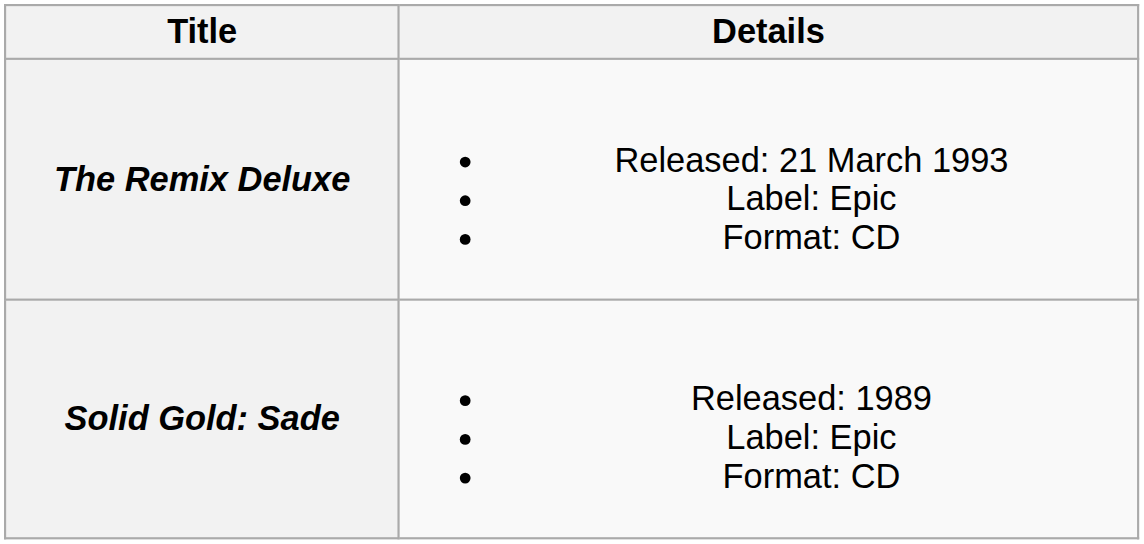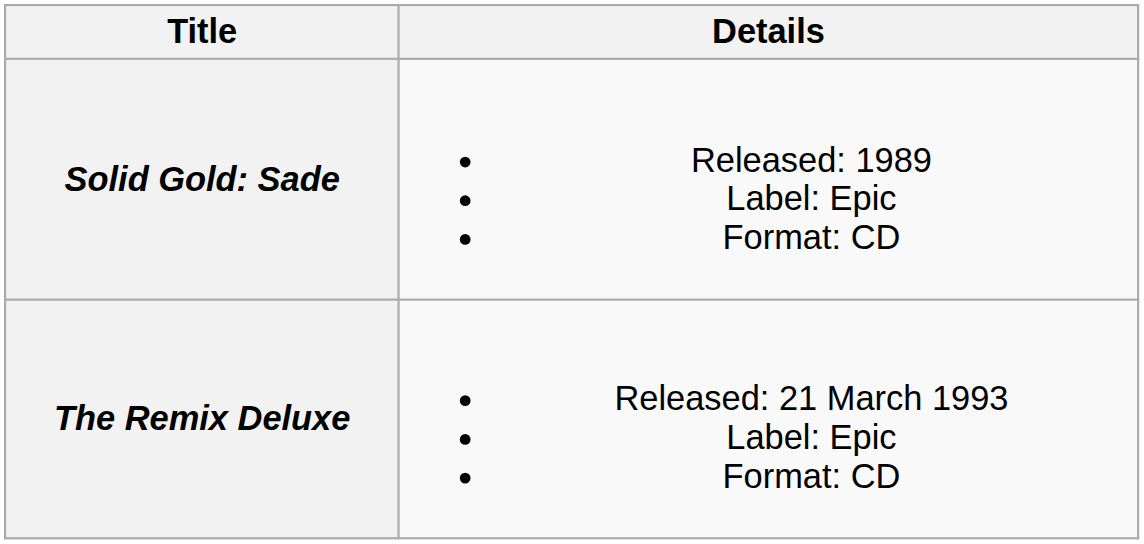rows swapped: Solid Gold: Sade <-> The Remix Deluxe
